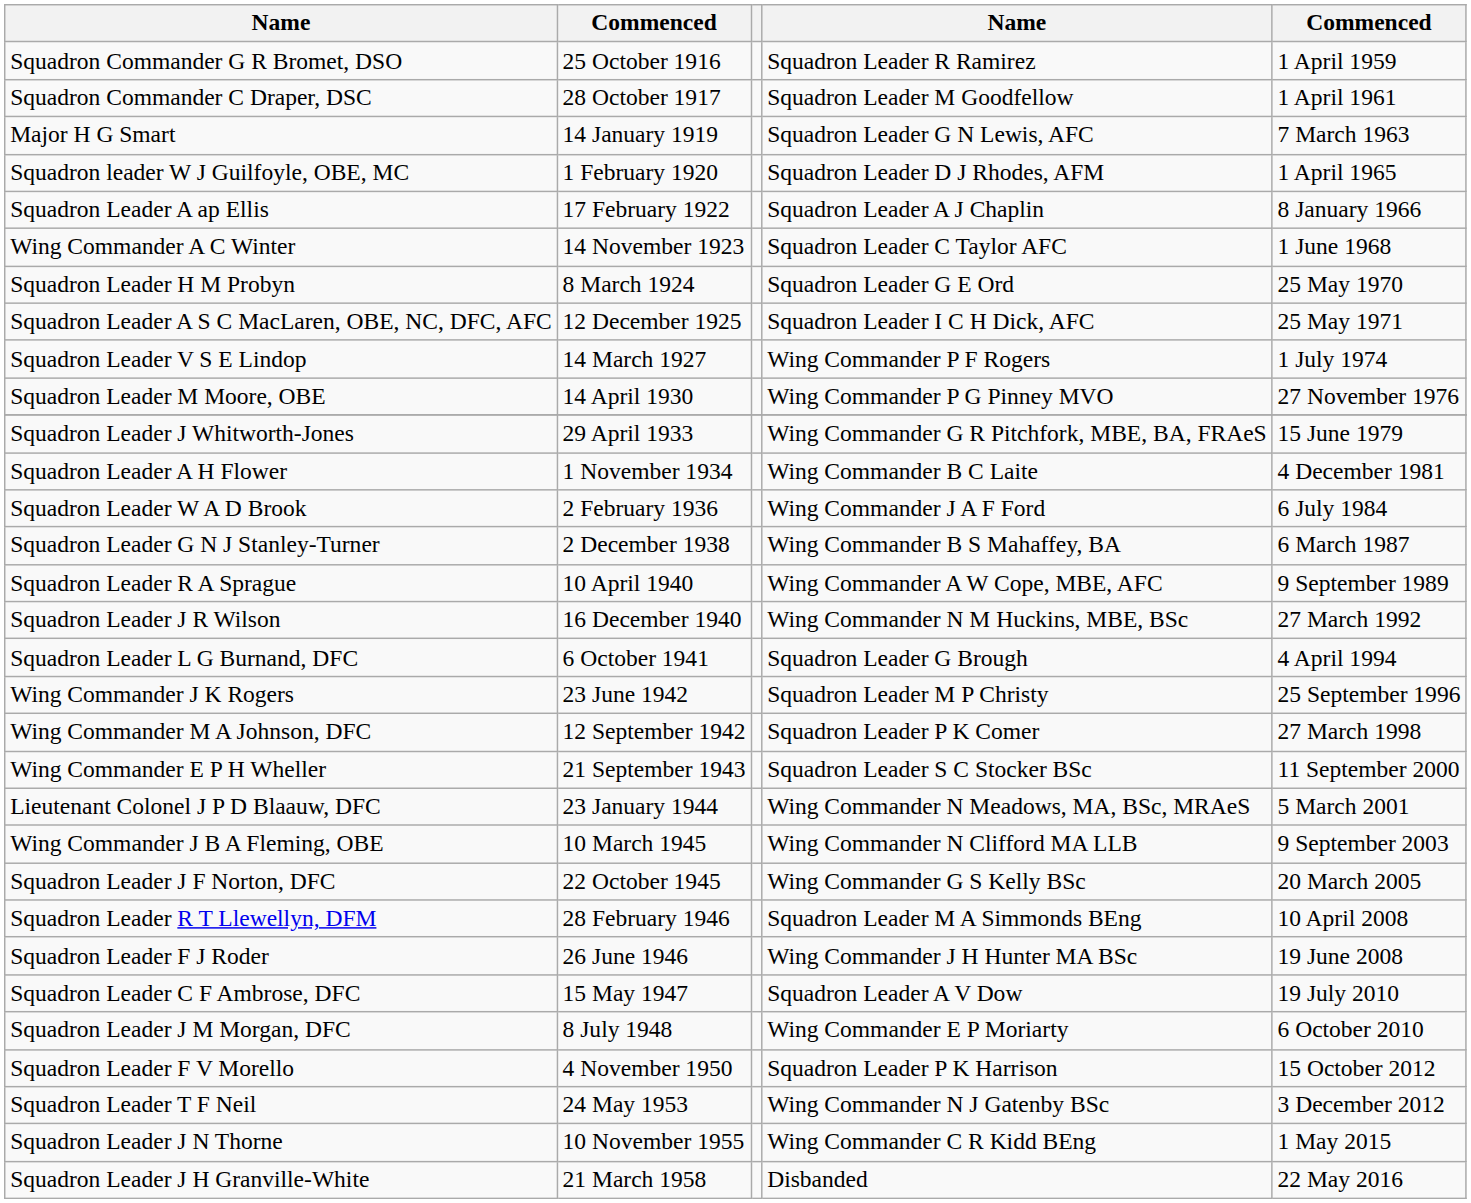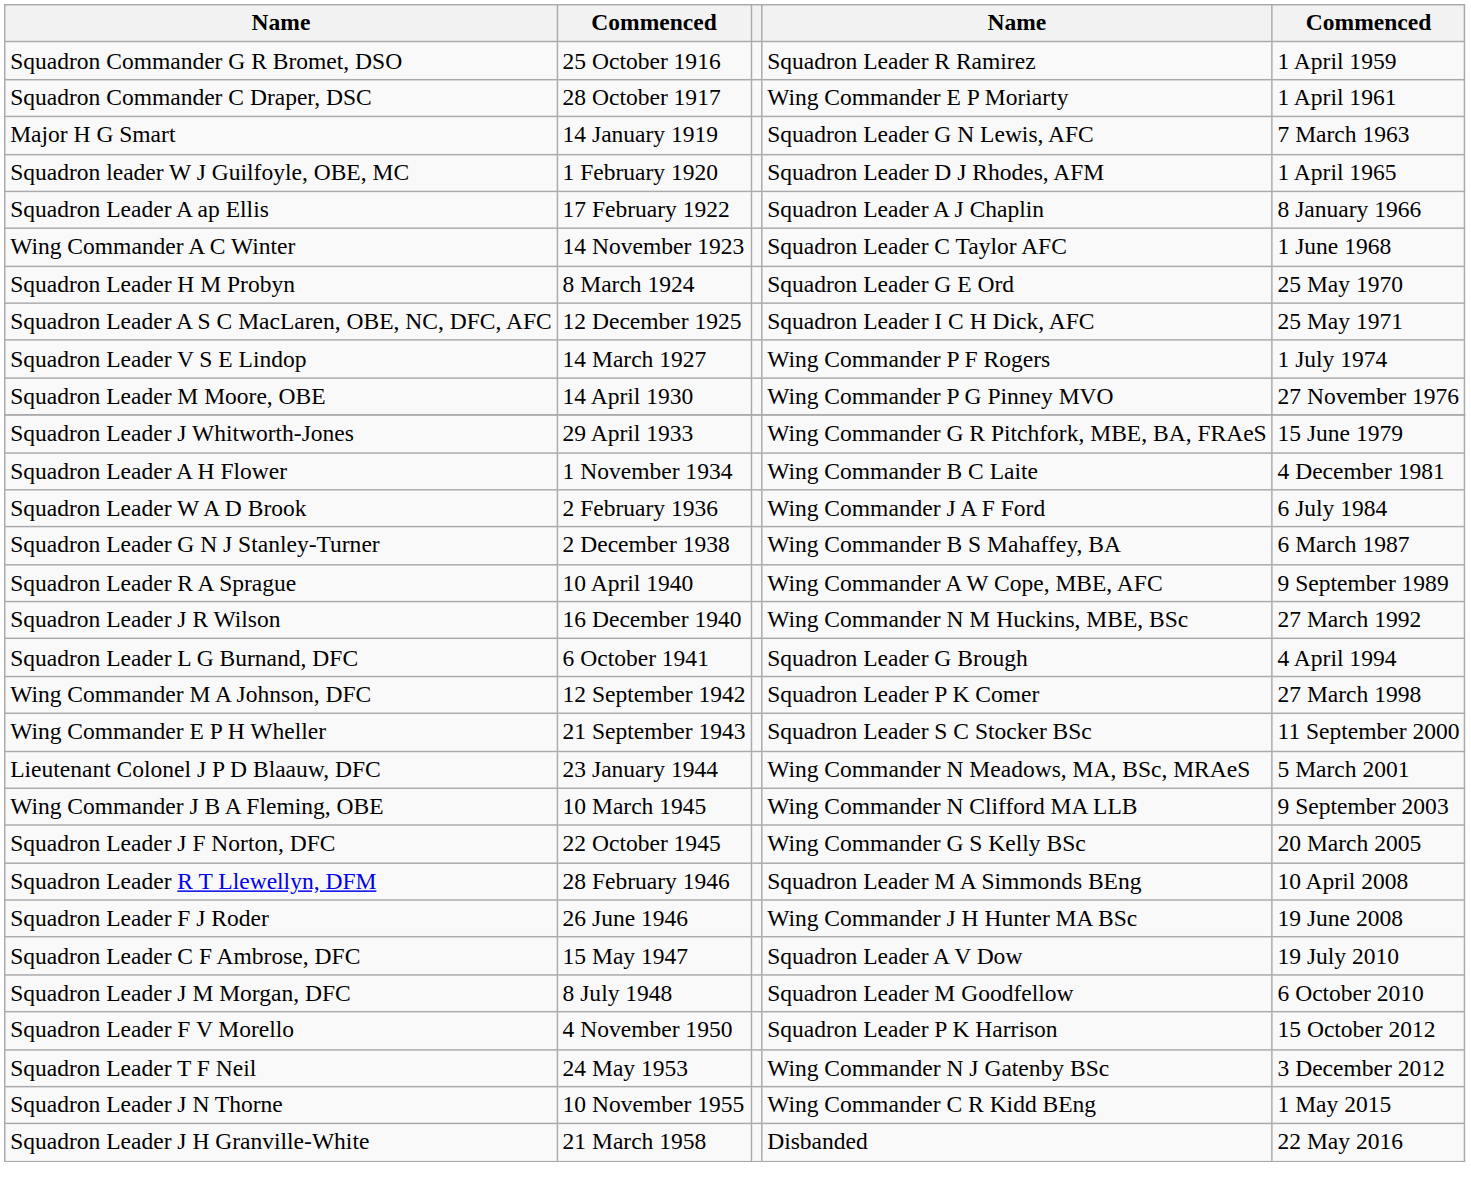Squadron Commander C Draper, DSC | column 4: Squadron Leader M Goodfellow -> Wing Commander E P Moriarty
- row: Wing Commander J K Rogers | 23 June 1942 | Squadron Leader M P Christy | 25 September 1996
Squadron Leader J M Morgan, DFC | column 4: Wing Commander E P Moriarty -> Squadron Leader M Goodfellow
